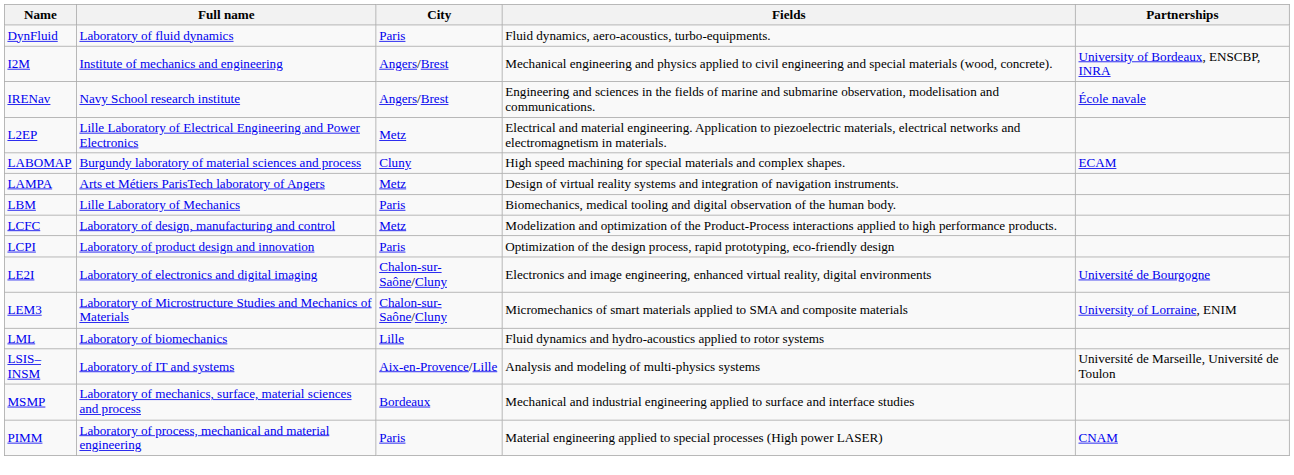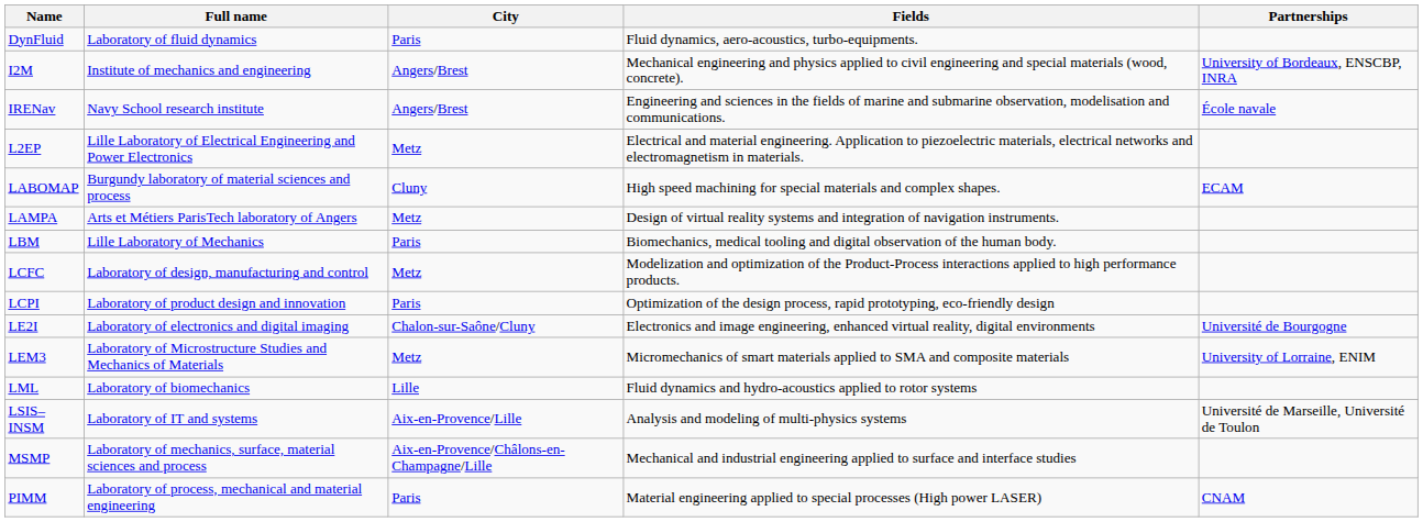LEM3 | City: Chalon-sur-Saône/Cluny -> Metz
MSMP | City: Bordeaux -> Aix-en-Provence/Châlons-en-Champagne/Lille
